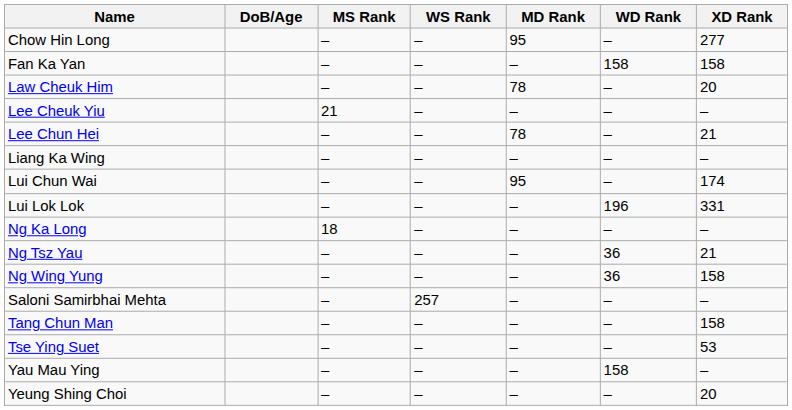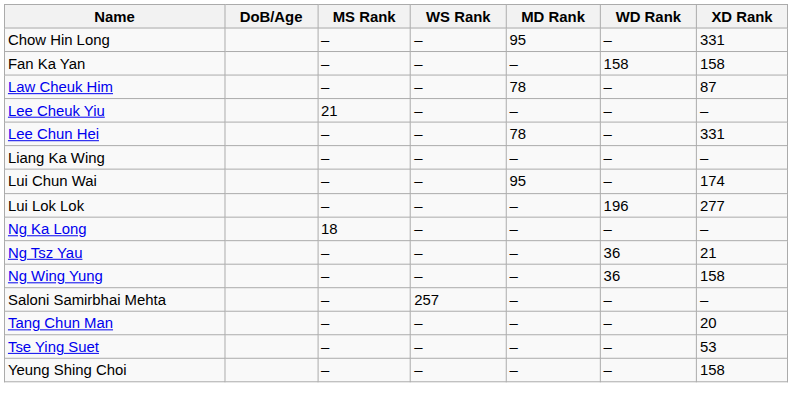Chow Hin Long | XD Rank: 277 -> 331
Law Cheuk Him | XD Rank: 20 -> 87
Lee Chun Hei | XD Rank: 21 -> 331
Lui Lok Lok | XD Rank: 331 -> 277
Tang Chun Man | XD Rank: 158 -> 20
- row: Yau Mau Ying | – | – | – | 158 | –
Yeung Shing Choi | XD Rank: 20 -> 158
